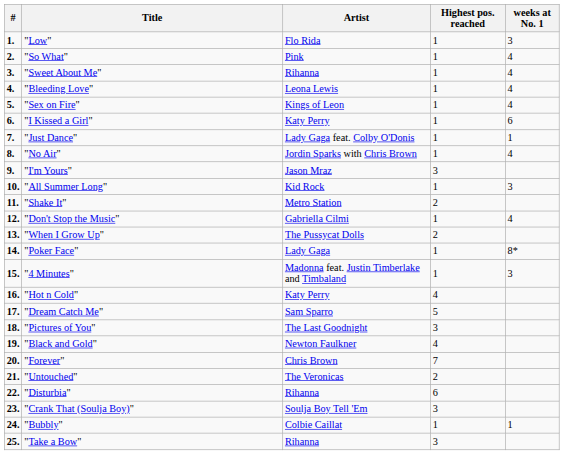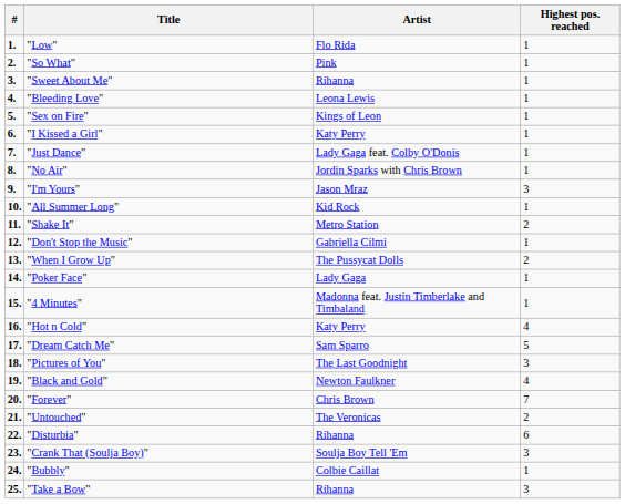- column: weeks at No. 1 | 3 | 4 | 4 | 4 | 4 | 6 | 1 | 4 | 3 | 4 | 8* | 3 | 1
